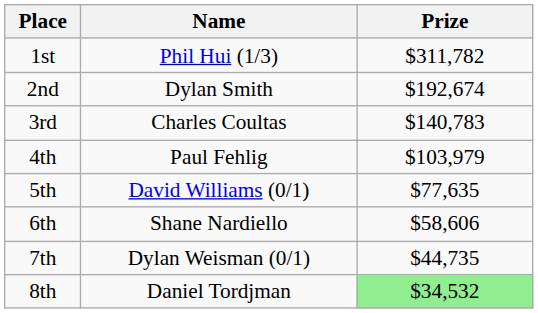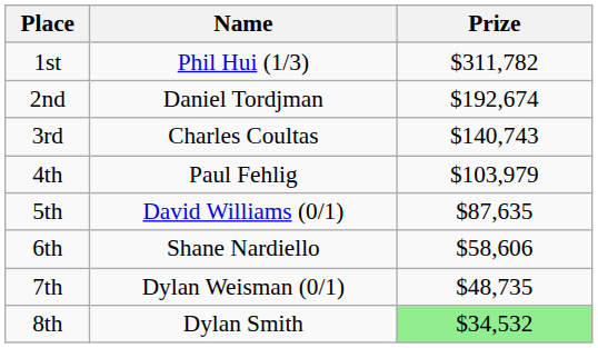2nd | Name: Dylan Smith -> Daniel Tordjman
3rd | Prize: $140,783 -> $140,743
5th | Prize: $77,635 -> $87,635
7th | Prize: $44,735 -> $48,735
8th | Name: Daniel Tordjman -> Dylan Smith
